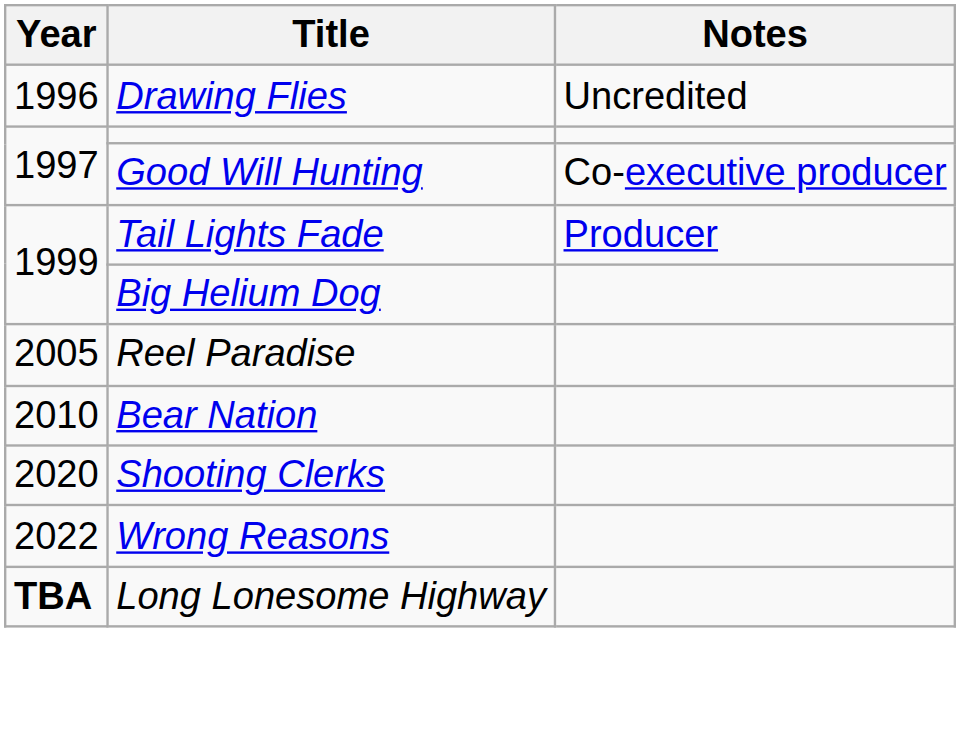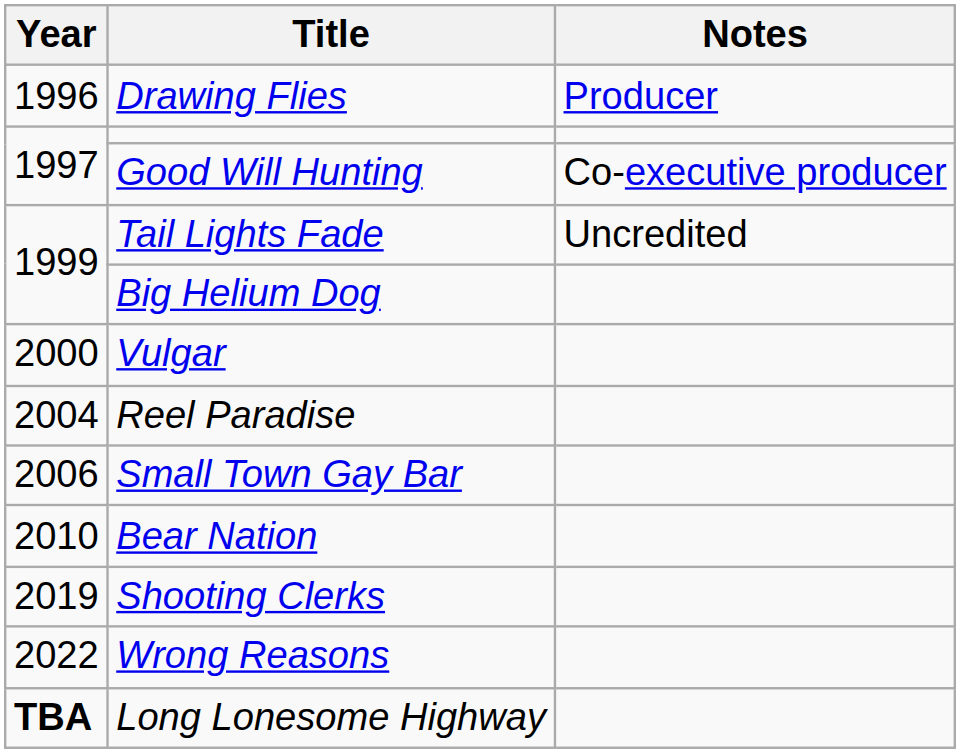Drawing Flies | Notes: Uncredited -> Producer
Tail Lights Fade | Notes: Producer -> Uncredited
+ row: 2000 | Vulgar
Reel Paradise | Year: 2005 -> 2004
+ row: 2006 | Small Town Gay Bar
Shooting Clerks | Year: 2020 -> 2019
